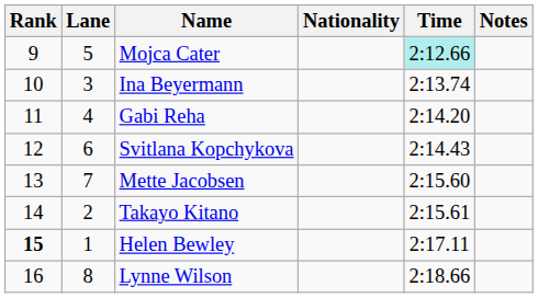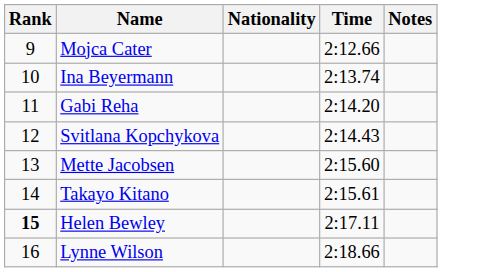- column: Lane | 5 | 3 | 4 | 6 | 7 | 2 | 1 | 8
Mojca Cater | Time: paleturquoise background -> no background
